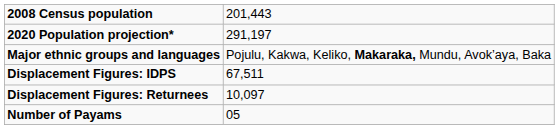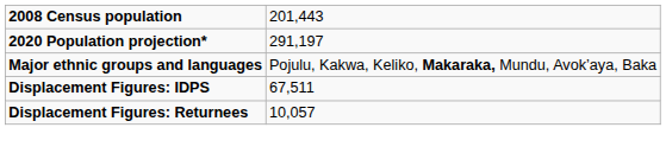Displacement Figures: Returnees | column 2: 10,097 -> 10,057
- row: Number of Payams | 05
